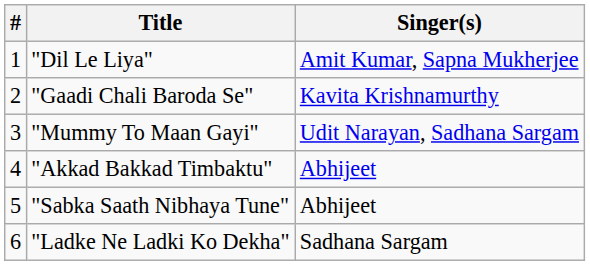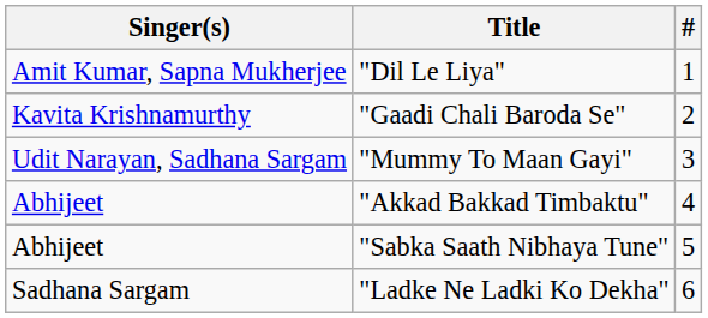columns swapped: # <-> Singer(s)
